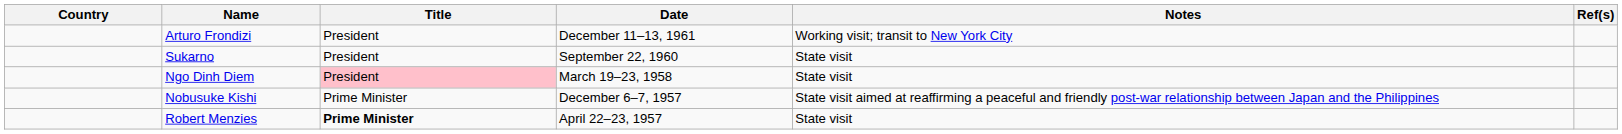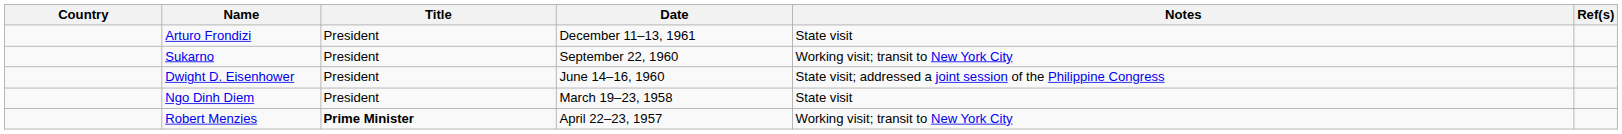Arturo Frondizi | Notes: Working visit; transit to New York City -> State visit
Sukarno | Notes: State visit -> Working visit; transit to New York City
+ row: Dwight D. Eisenhower | President | June 14–16, 1960 | State visit; addressed a joint session of the Philippine Congress
Ngo Dinh Diem | Title: pink background -> no background
- row: Nobusuke Kishi | Prime Minister | December 6–7, 1957 | State visit aimed at reaffirming a peaceful and friendly post-war relationship between Japan and the Philippines
Robert Menzies | Notes: State visit -> Working visit; transit to New York City
